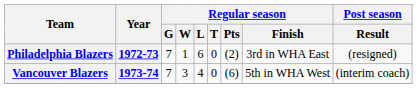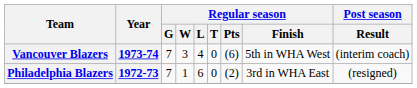rows swapped: Philadelphia Blazers <-> Vancouver Blazers
